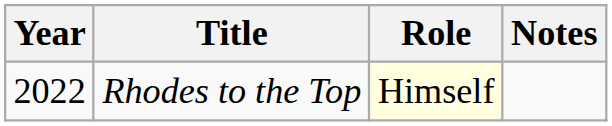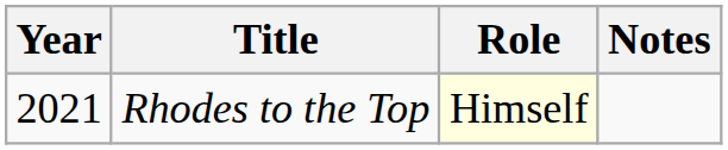Rhodes to the Top | Year: 2022 -> 2021
